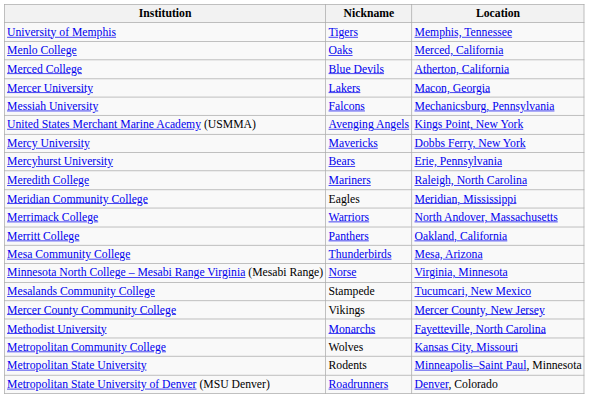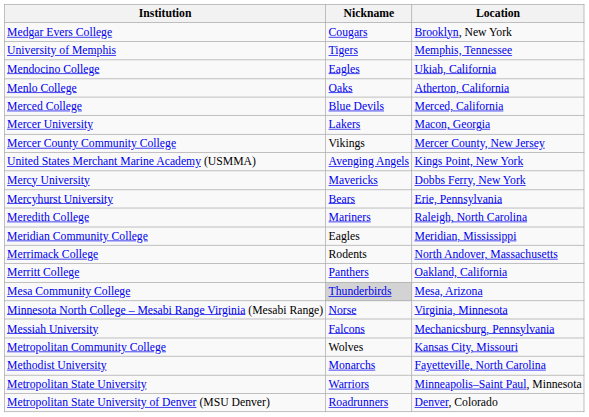+ row: Medgar Evers College | Cougars | Brooklyn, New York
+ row: Mendocino College | Eagles | Ukiah, California
Menlo College | Location: Merced, California -> Atherton, California
Merced College | Location: Atherton, California -> Merced, California
rows swapped: Mercer County Community College <-> Messiah University
Merrimack College | Nickname: Warriors -> Rodents
Mesa Community College | Nickname: no background -> lightgrey background
- row: Mesalands Community College | Stampede | Tucumcari, New Mexico
rows swapped: Methodist University <-> Metropolitan Community College
Metropolitan State University | Nickname: Rodents -> Warriors
